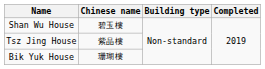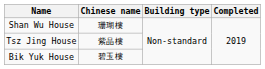Shan Wu House | Chinese name: 碧玉樓 -> 珊瑚樓
Bik Yuk House | Chinese name: 珊瑚樓 -> 碧玉樓
